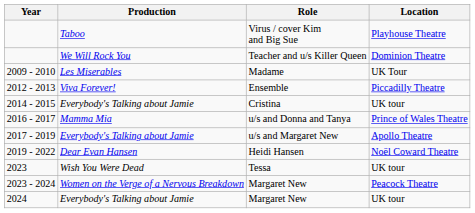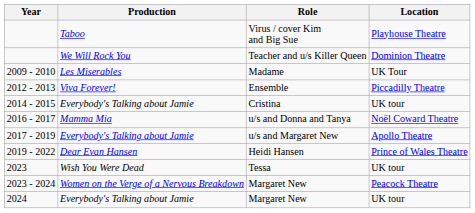u/s and Donna and Tanya | Location: Prince of Wales Theatre -> Noël Coward Theatre
Heidi Hansen | Location: Noël Coward Theatre -> Prince of Wales Theatre
